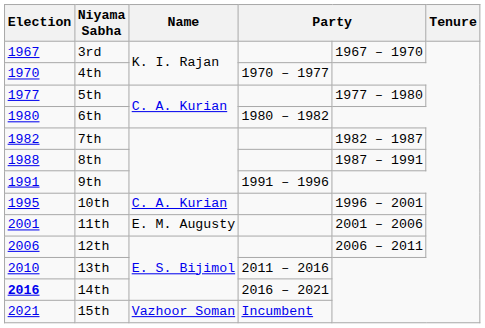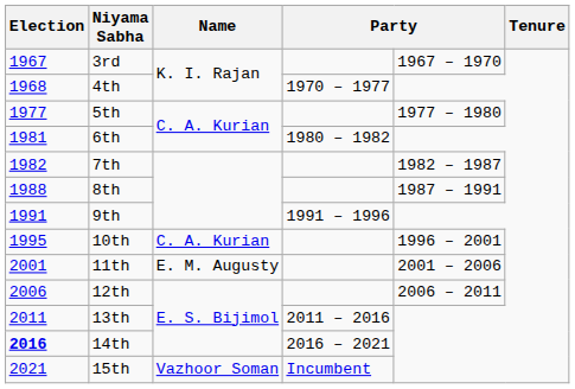4th | Election: 1970 -> 1968
6th | Election: 1980 -> 1981
13th | Election: 2010 -> 2011
